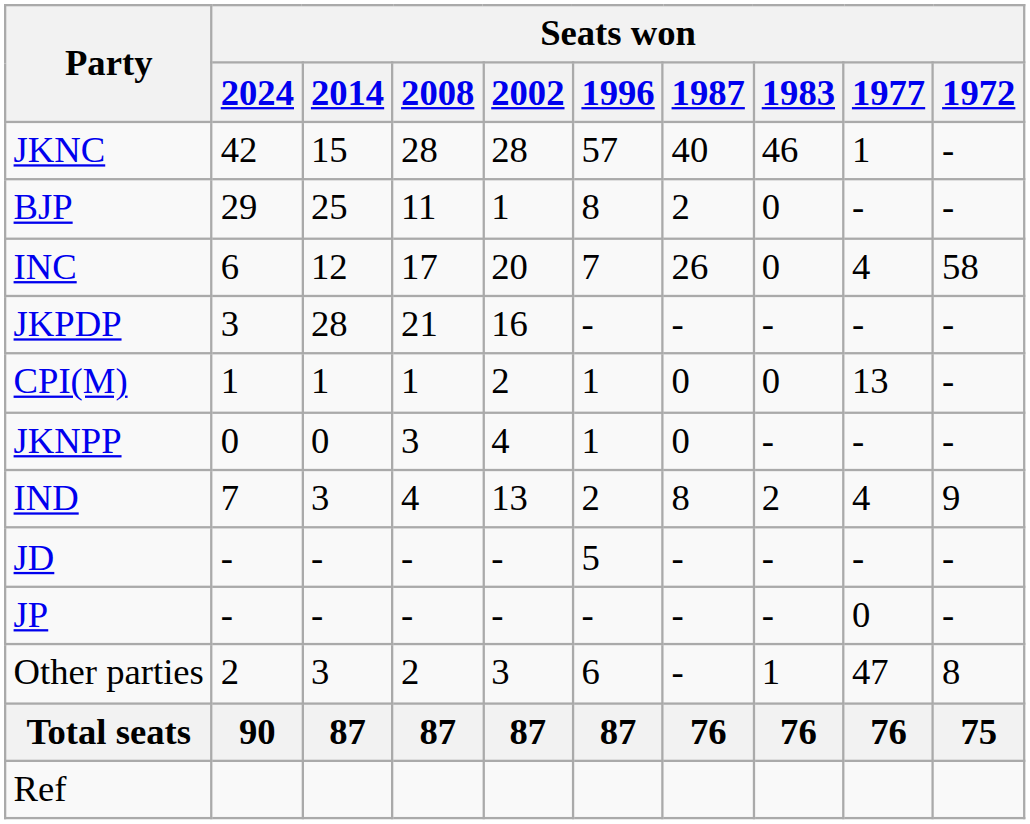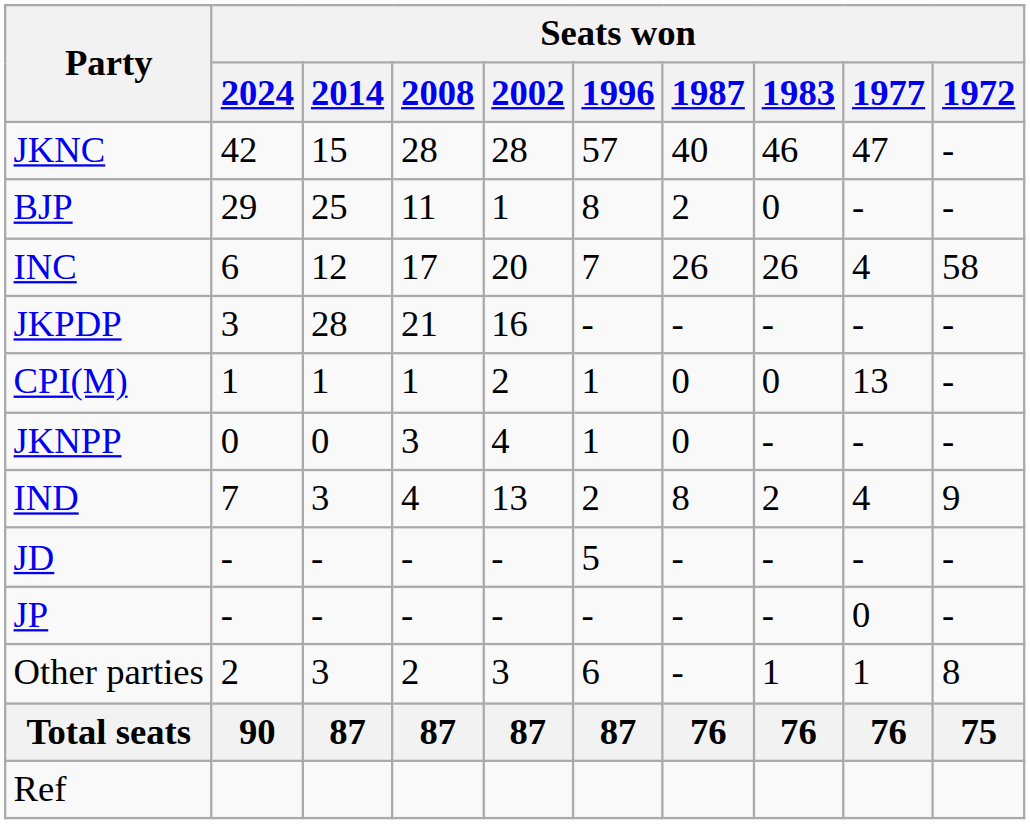JKNC | Seats won / 1977: 1 -> 47
INC | Seats won / 1983: 0 -> 26
Other parties | Seats won / 1977: 47 -> 1
